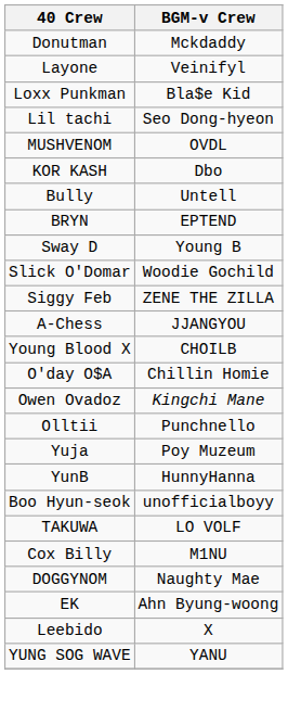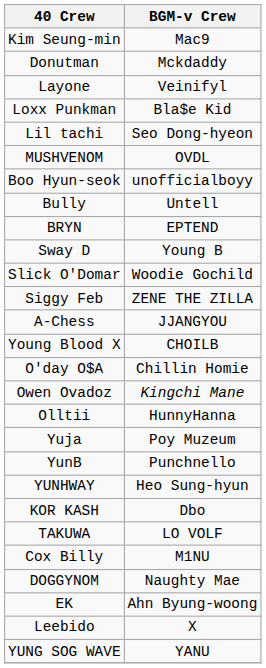+ row: Kim Seung-min | Mac9
rows swapped: Boo Hyun-seok <-> KOR KASH
Olltii | BGM-v Crew: Punchnello -> HunnyHanna
YunB | BGM-v Crew: HunnyHanna -> Punchnello
+ row: YUNHWAY | Heo Sung-hyun
